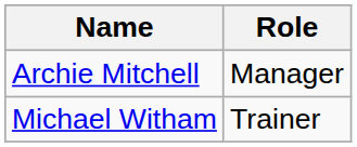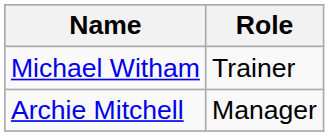rows swapped: Archie Mitchell <-> Michael Witham
